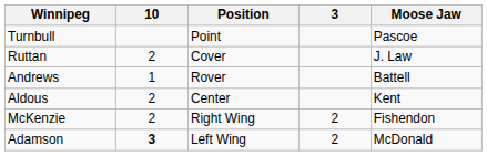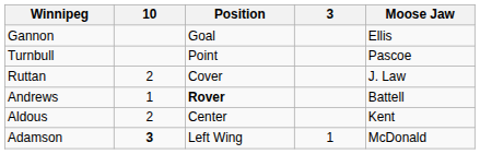+ row: Gannon | Goal | Ellis
Andrews | Position: normal -> bold
- row: McKenzie | 2 | Right Wing | 2 | Fishendon
Adamson | 3: 2 -> 1
